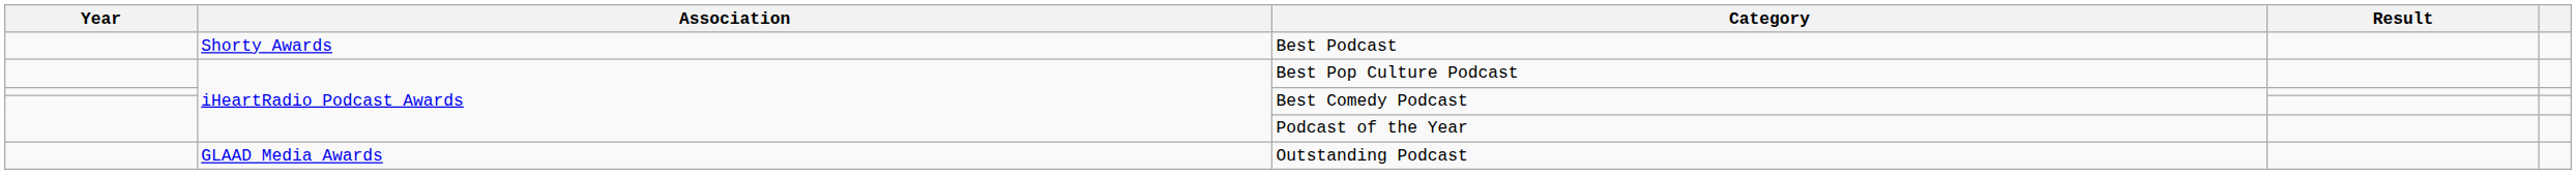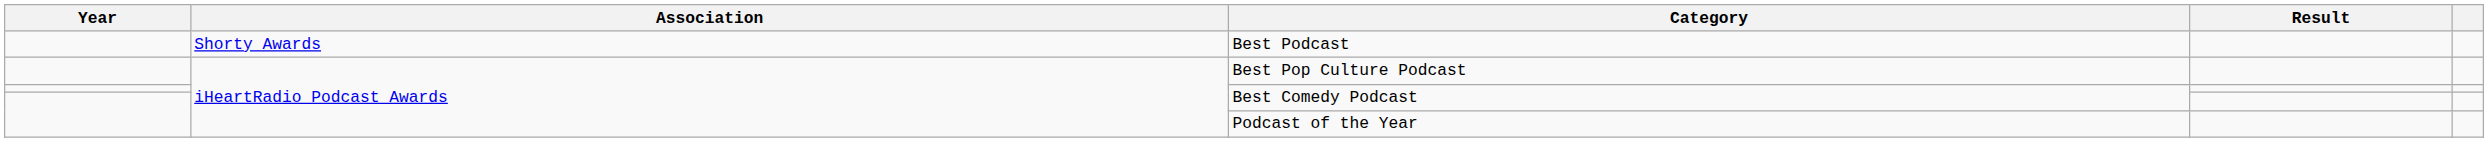- row: GLAAD Media Awards | Outstanding Podcast
